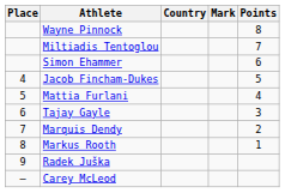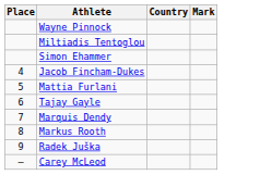- column: Points | 8 | 7 | 6 | 5 | 4 | 3 | 2 | 1
